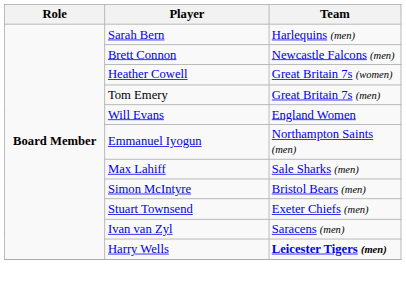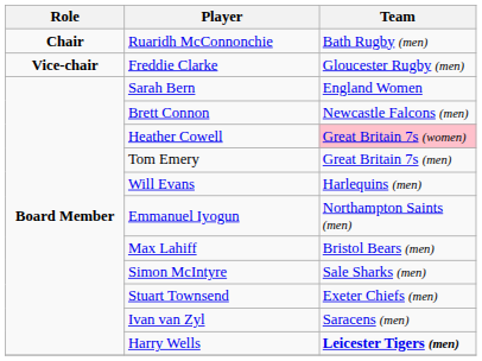+ row: Chair | Ruaridh McConnonchie | Bath Rugby (men)
+ row: Vice-chair | Freddie Clarke | Gloucester Rugby (men)
Sarah Bern | Team: Harlequins (men) -> England Women
Heather Cowell | Team: no background -> pink background
Will Evans | Team: England Women -> Harlequins (men)
Max Lahiff | Team: Sale Sharks (men) -> Bristol Bears (men)
Simon McIntyre | Team: Bristol Bears (men) -> Sale Sharks (men)
